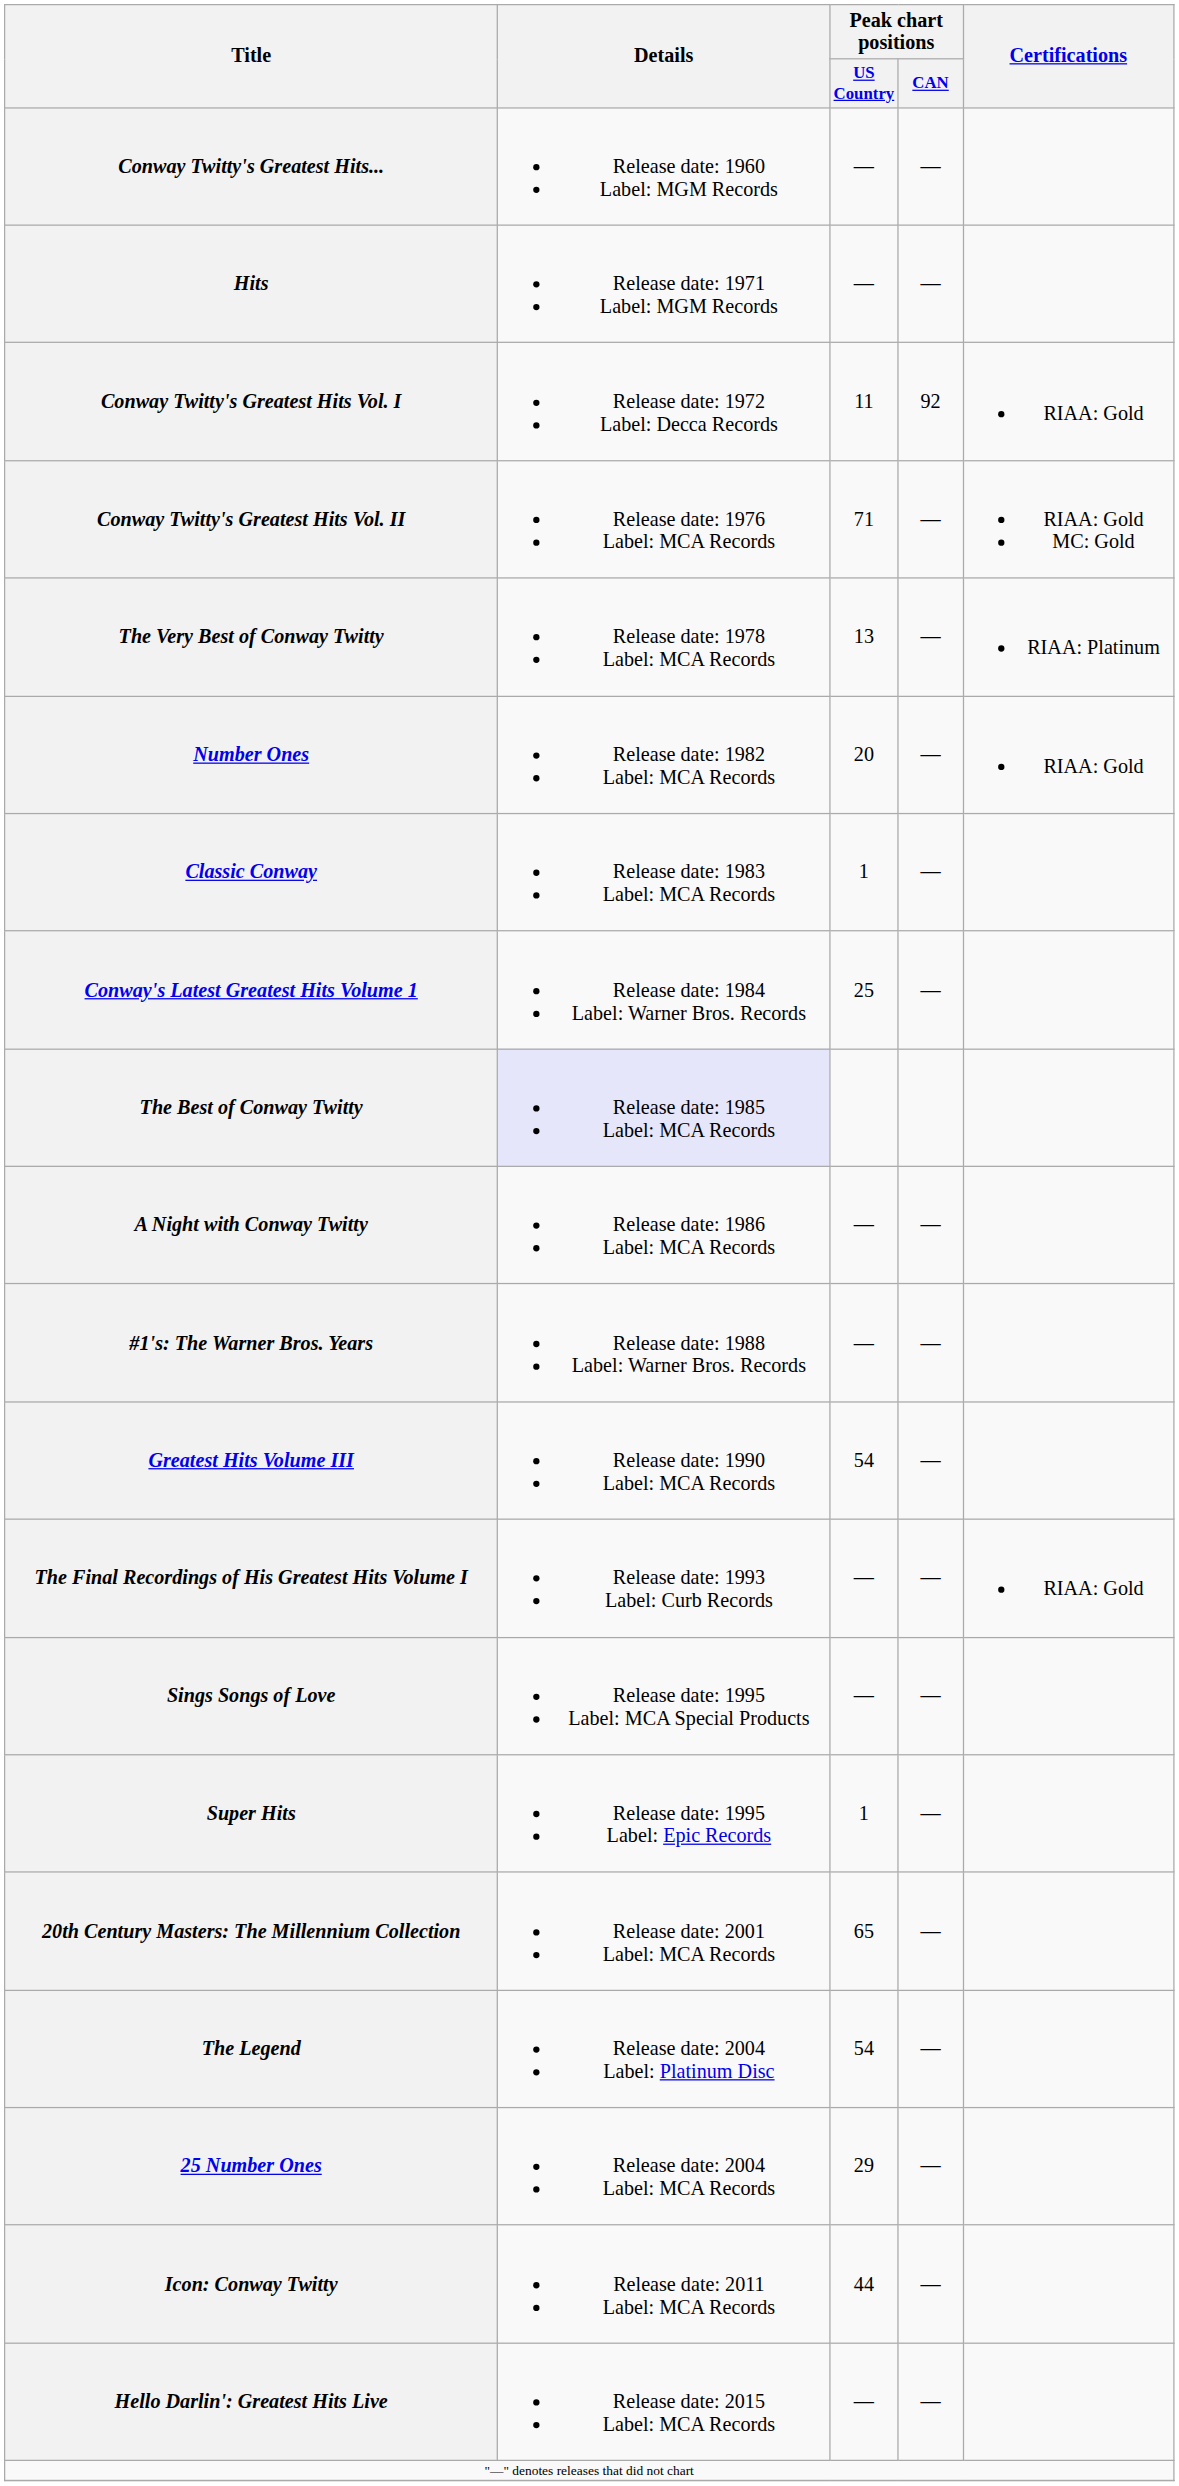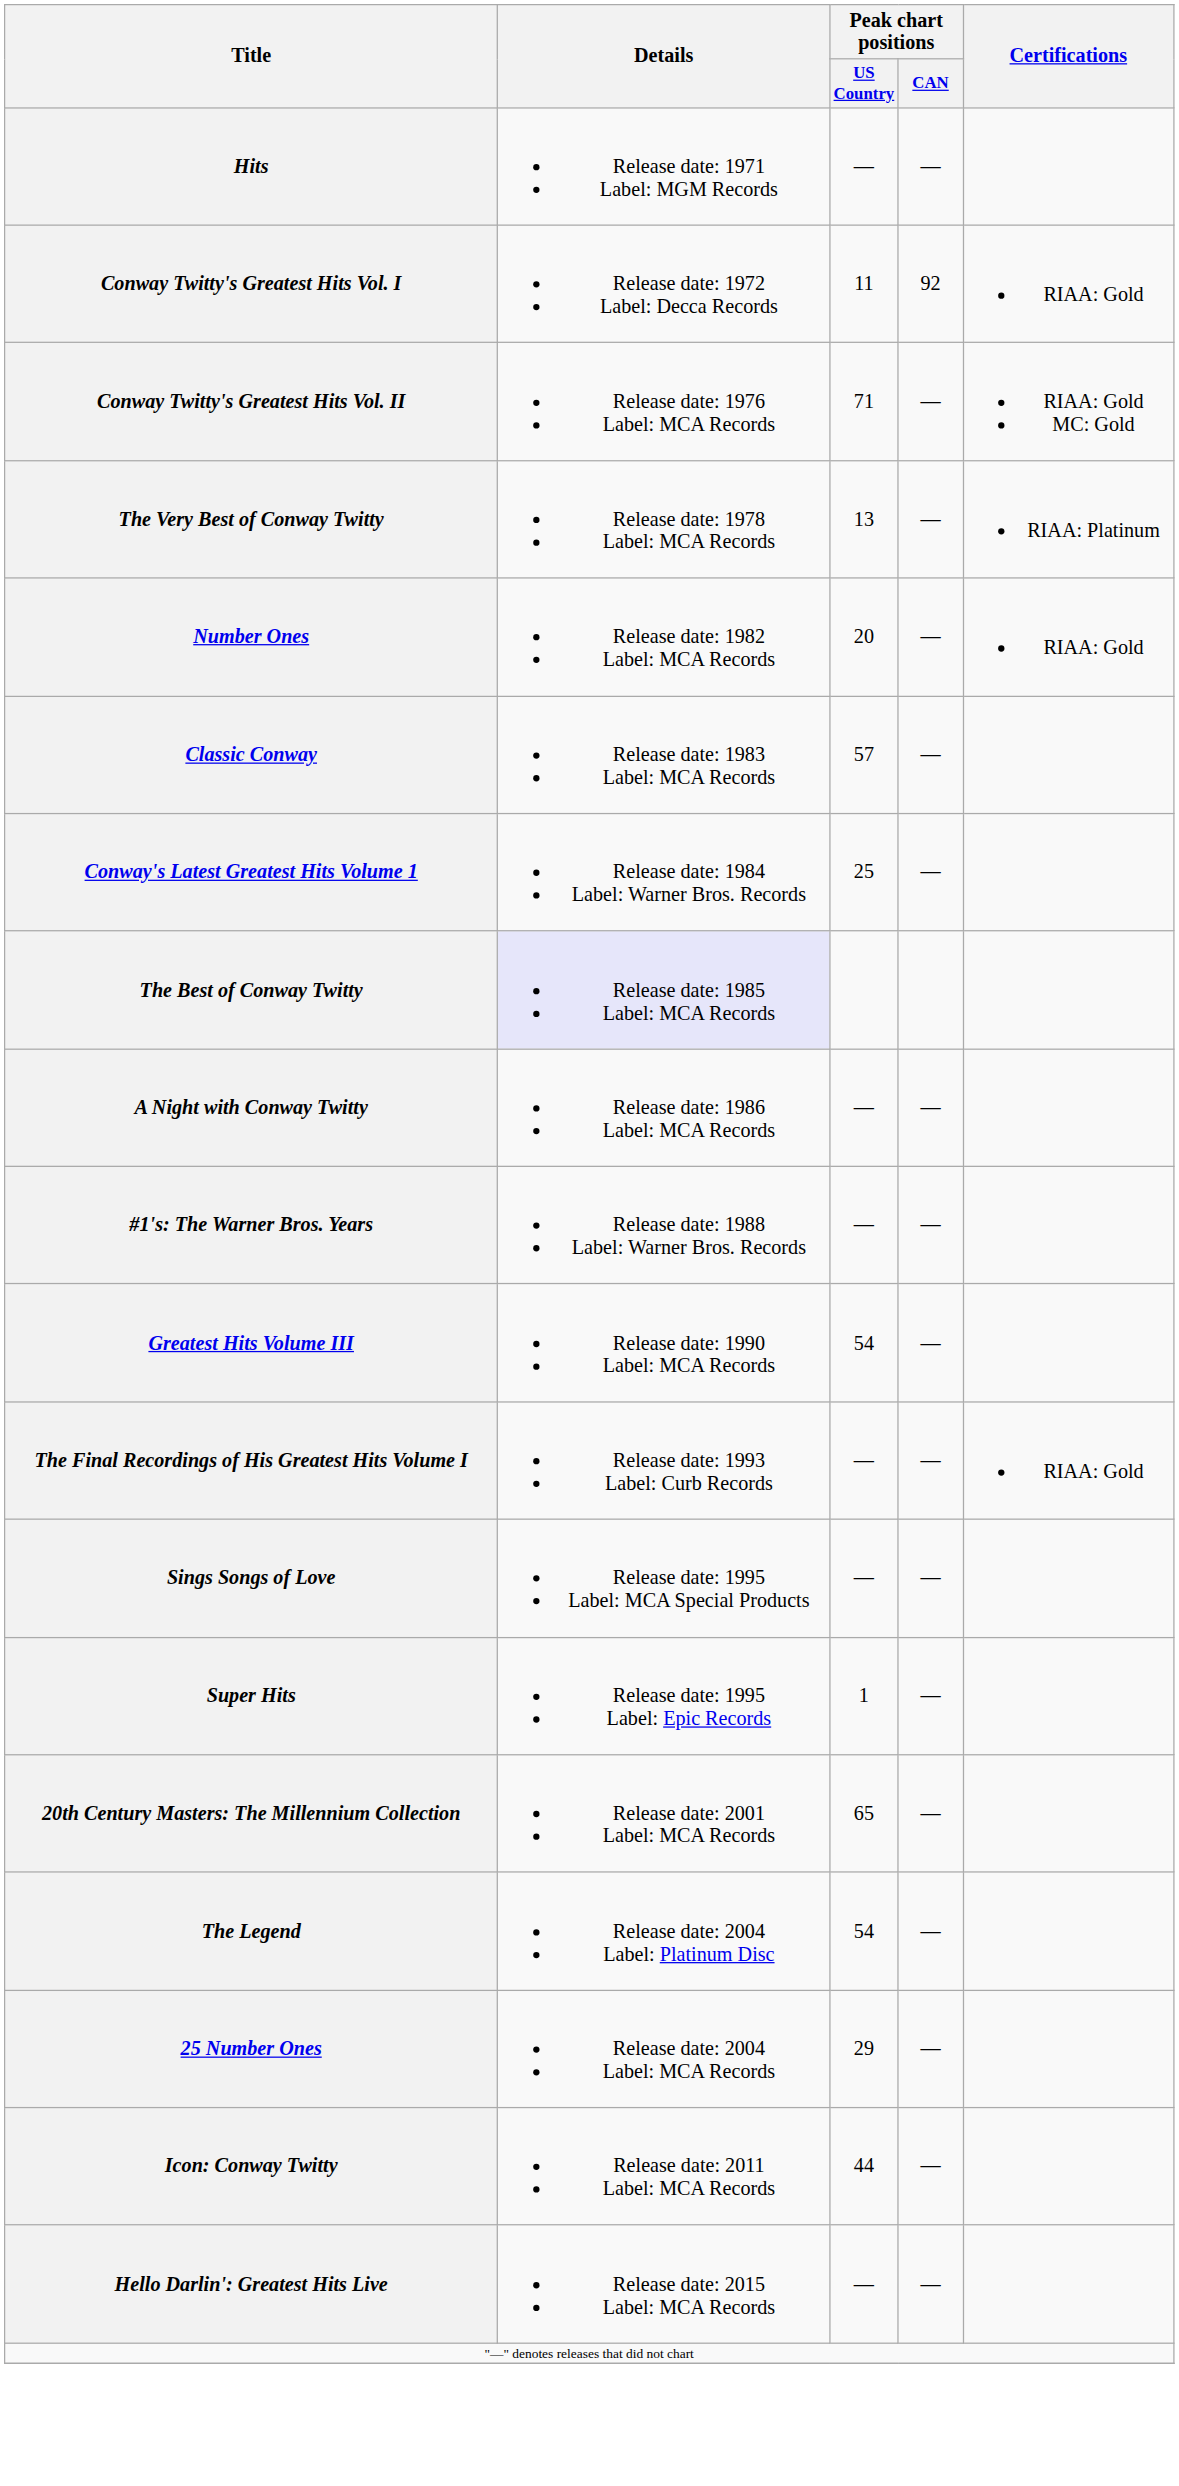- row: Conway Twitty's Greatest Hits... | Release date: 1960 Label: MGM Records | — | —
Classic Conway | Peak chart positions / US Country: 1 -> 57
